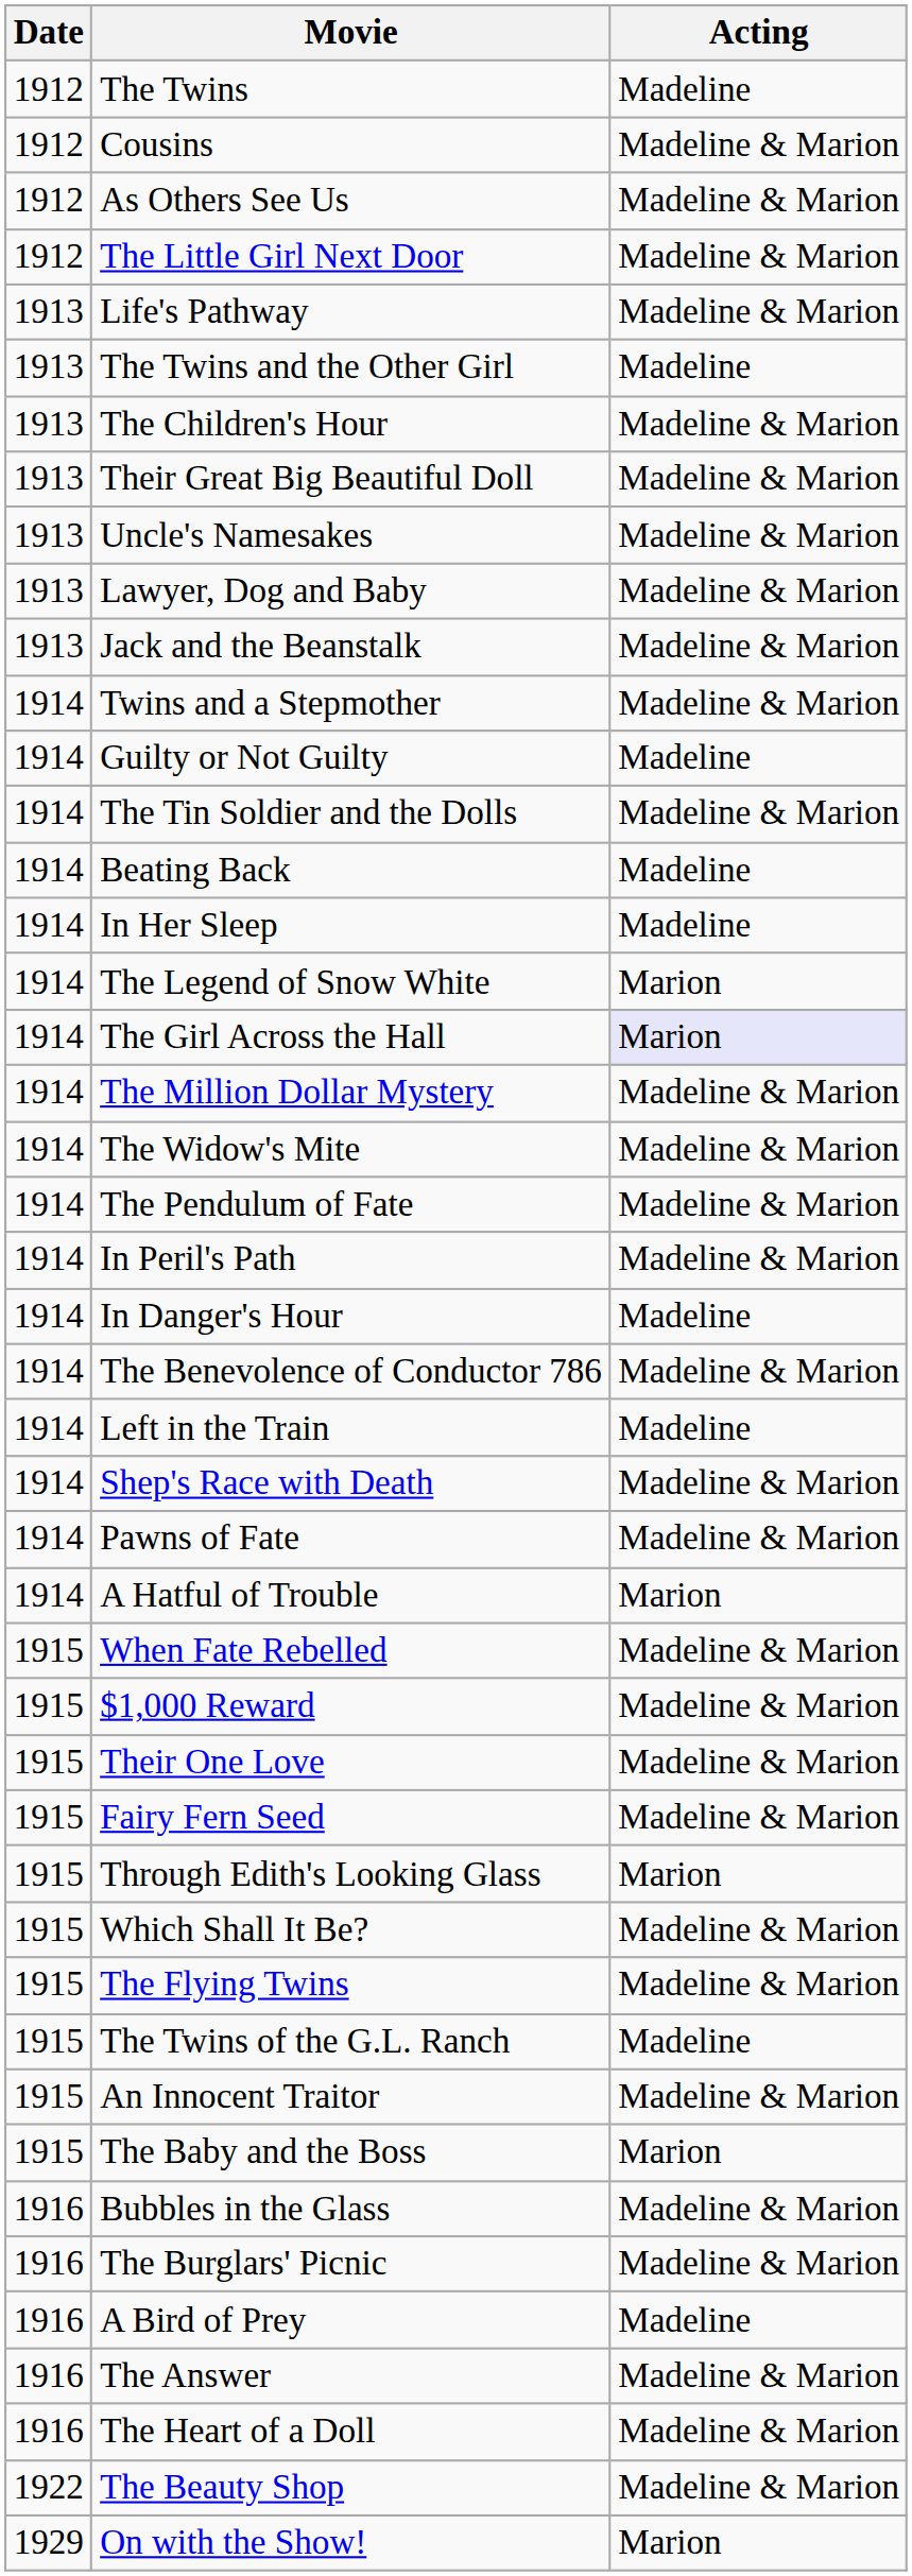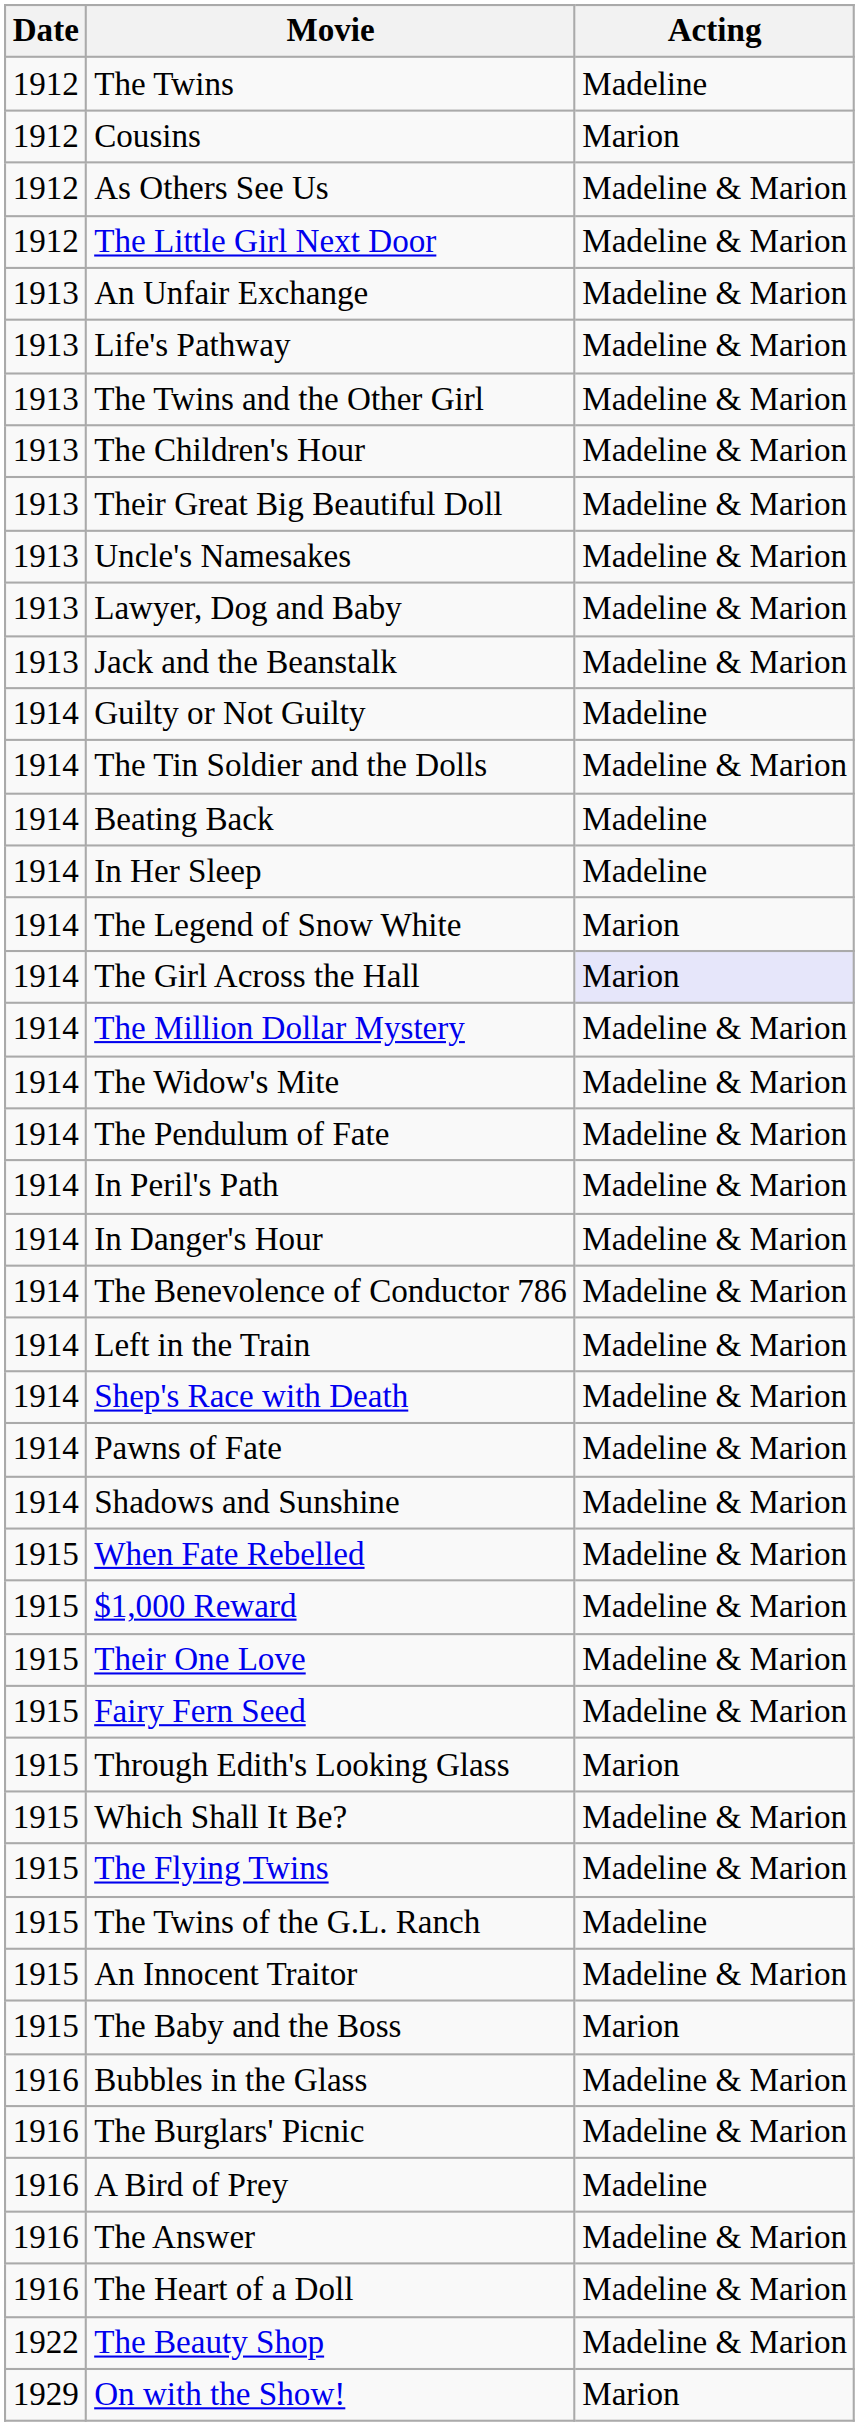Cousins | Acting: Madeline & Marion -> Marion
+ row: 1913 | An Unfair Exchange | Madeline & Marion
The Twins and the Other Girl | Acting: Madeline -> Madeline & Marion
- row: 1914 | Twins and a Stepmother | Madeline & Marion
In Danger's Hour | Acting: Madeline -> Madeline & Marion
Left in the Train | Acting: Madeline -> Madeline & Marion
+ row: 1914 | Shadows and Sunshine | Madeline & Marion
- row: 1914 | A Hatful of Trouble | Marion
